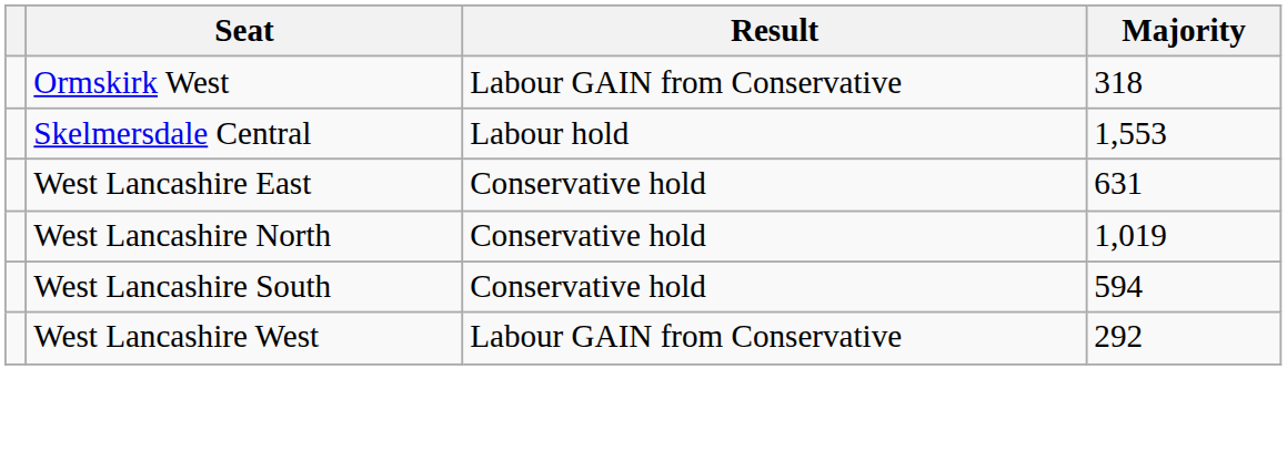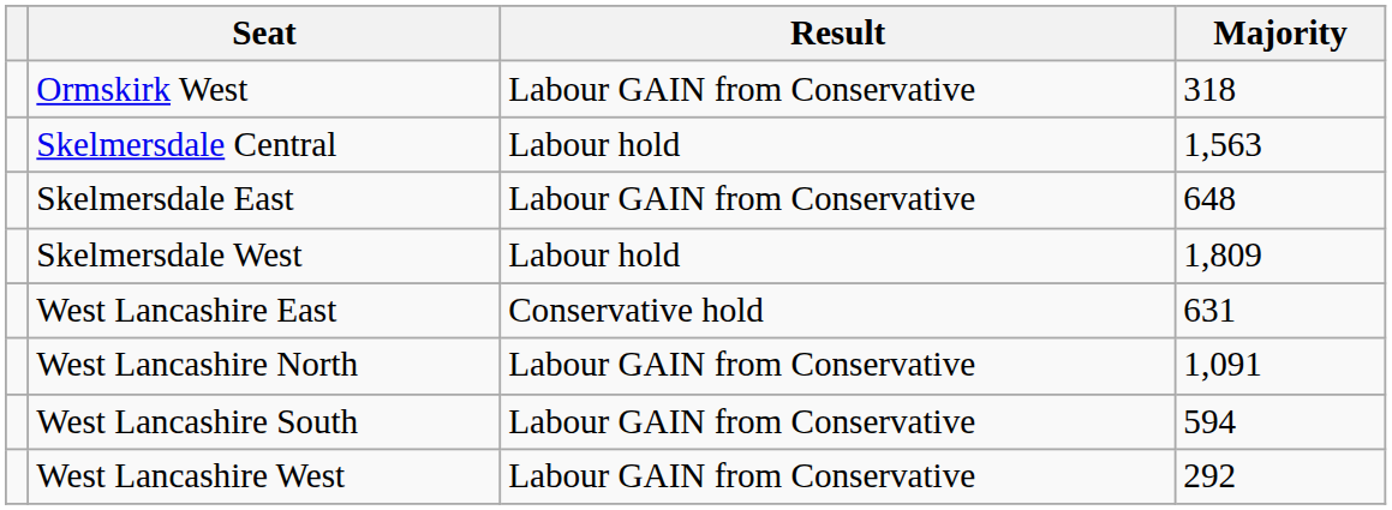Skelmersdale Central | Majority: 1,553 -> 1,563
+ row: Skelmersdale East | Labour GAIN from Conservative | 648
+ row: Skelmersdale West | Labour hold | 1,809
West Lancashire North | Result: Conservative hold -> Labour GAIN from Conservative
West Lancashire North | Majority: 1,019 -> 1,091
West Lancashire South | Result: Conservative hold -> Labour GAIN from Conservative
